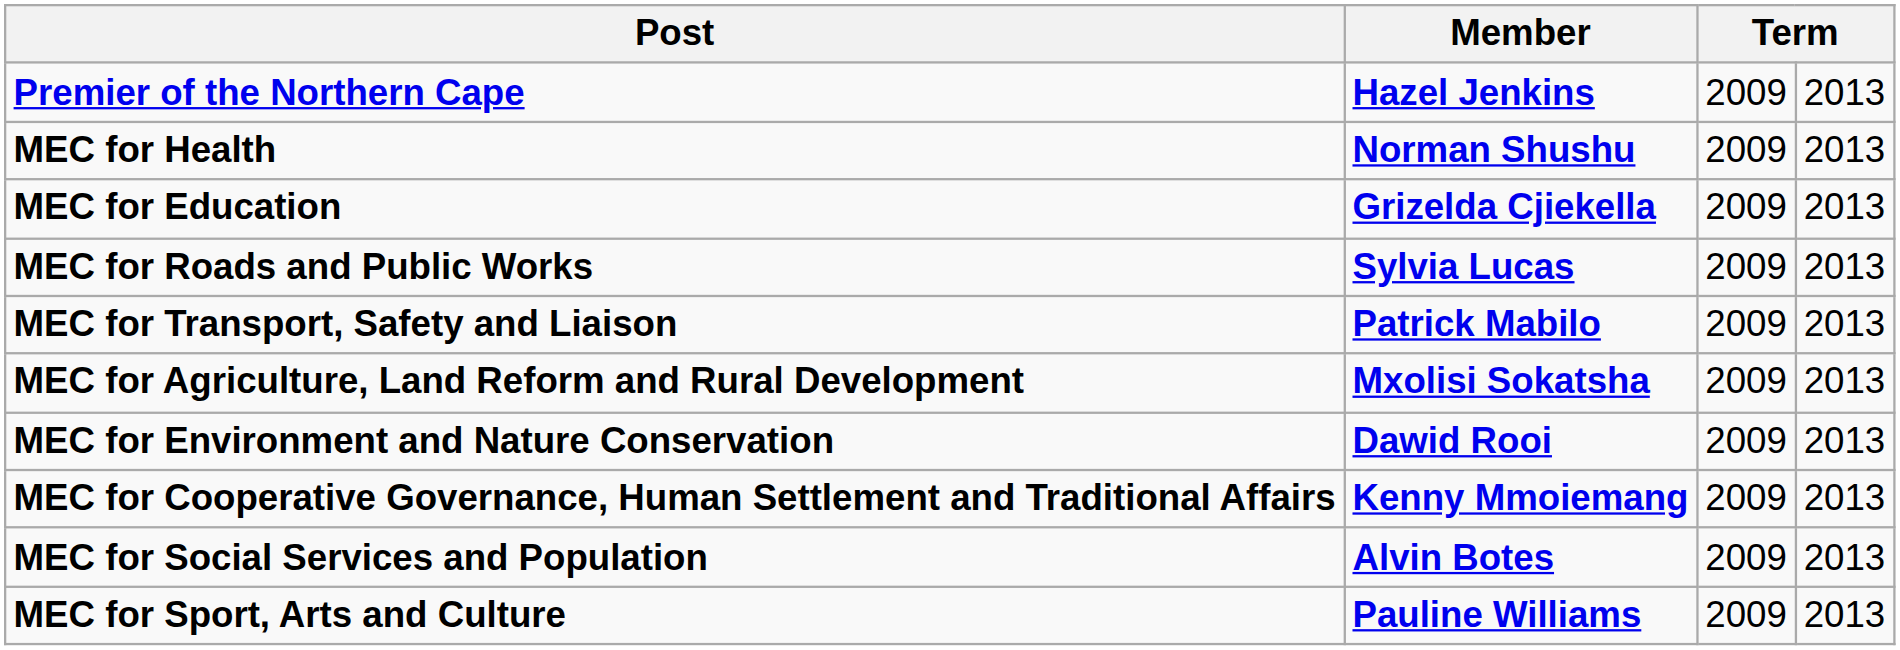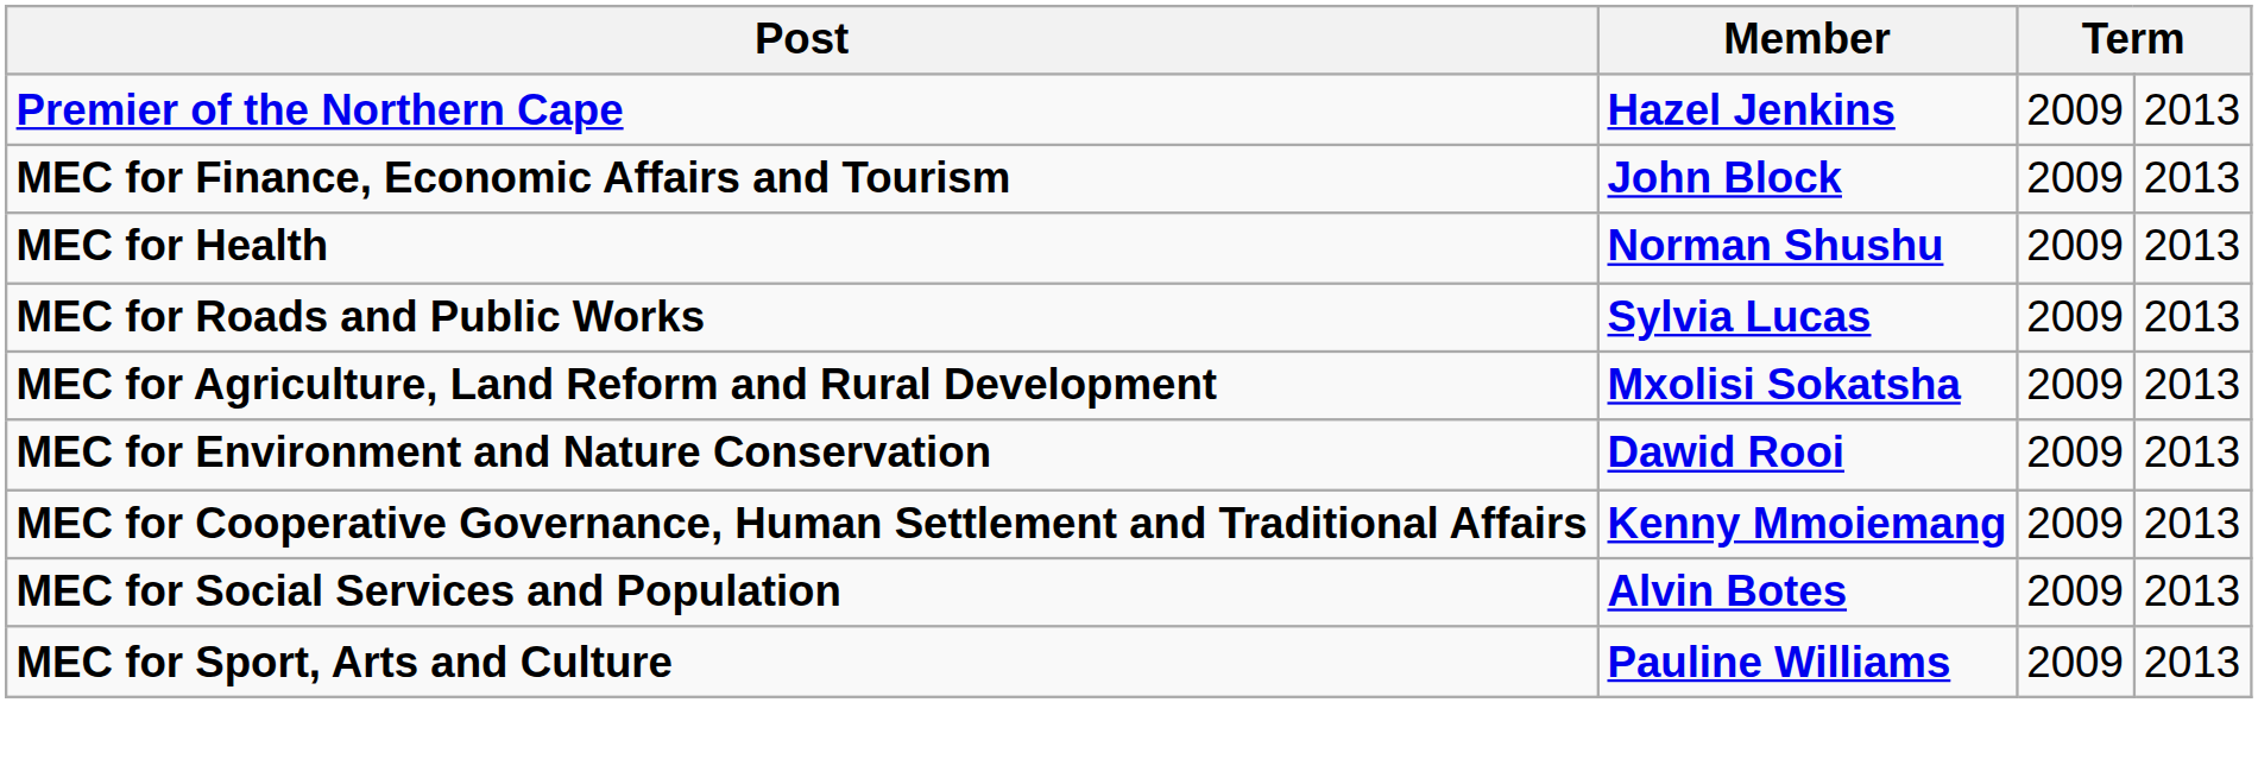+ row: MEC for Finance, Economic Affairs and Tourism | John Block | 2009 | 2013
- row: MEC for Education | Grizelda Cjiekella | 2009 | 2013
- row: MEC for Transport, Safety and Liaison | Patrick Mabilo | 2009 | 2013
